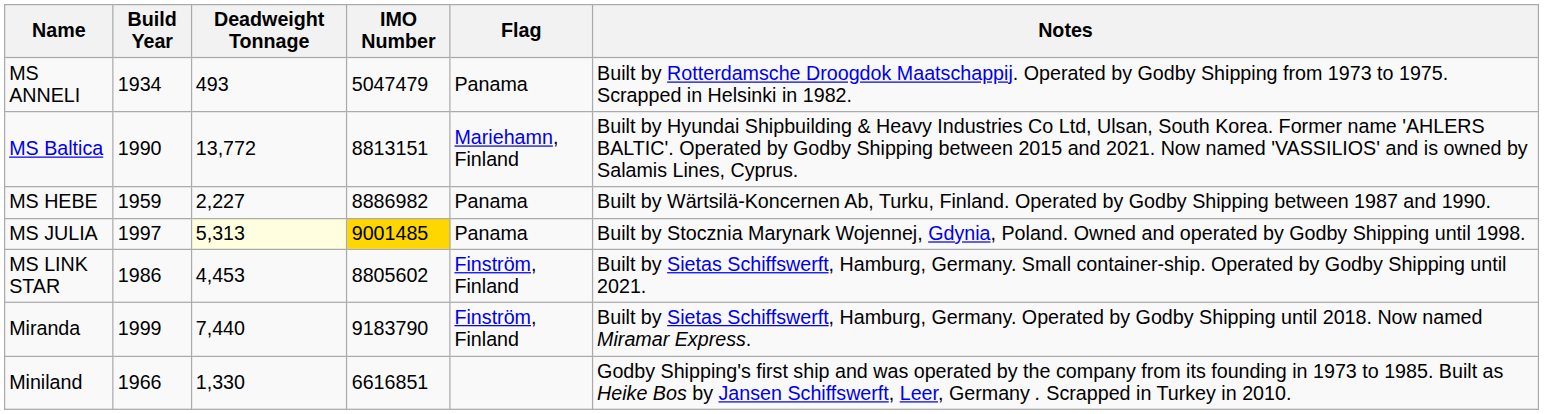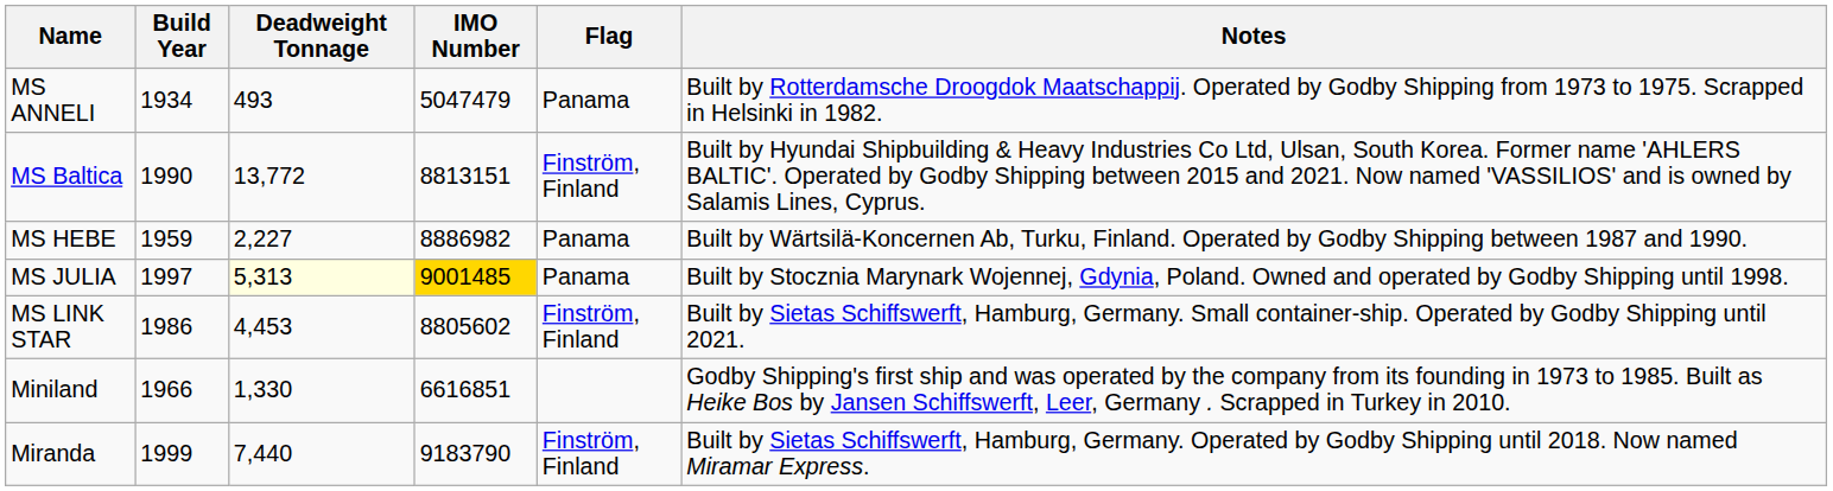MS Baltica | Flag: Mariehamn, Finland -> Finström, Finland
rows swapped: Miniland <-> Miranda
